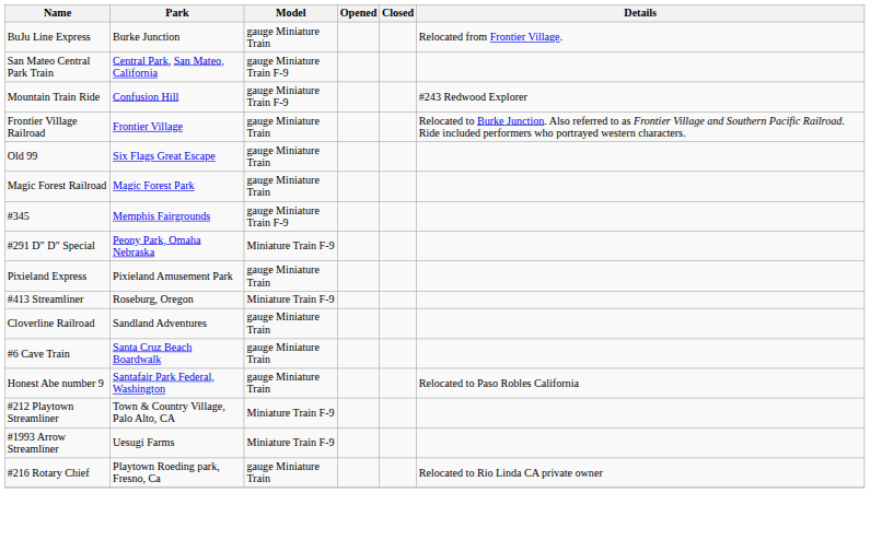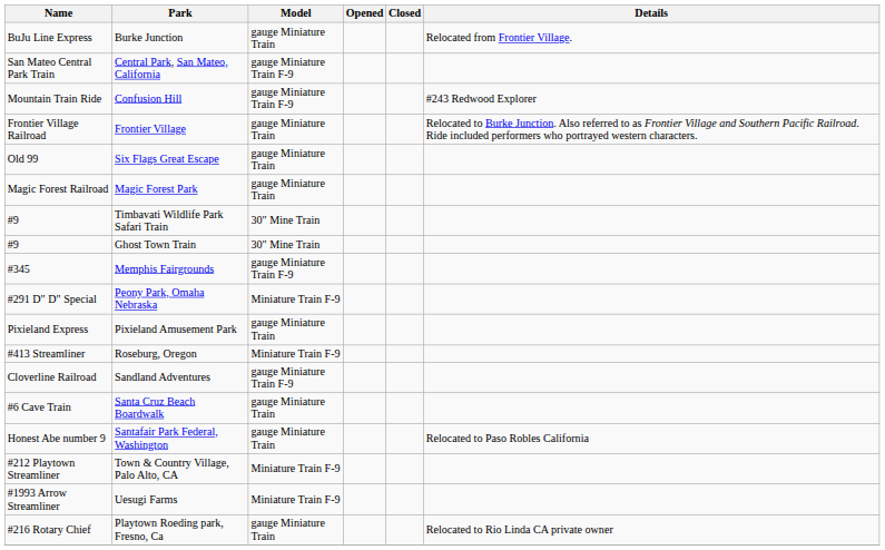+ row: #9 | Timbavati Wildlife Park Safari Train | 30" Mine Train
+ row: #9 | Ghost Town Train | 30" Mine Train
Sandland Adventures | Model: gauge Miniature Train -> gauge Miniature Train F-9
